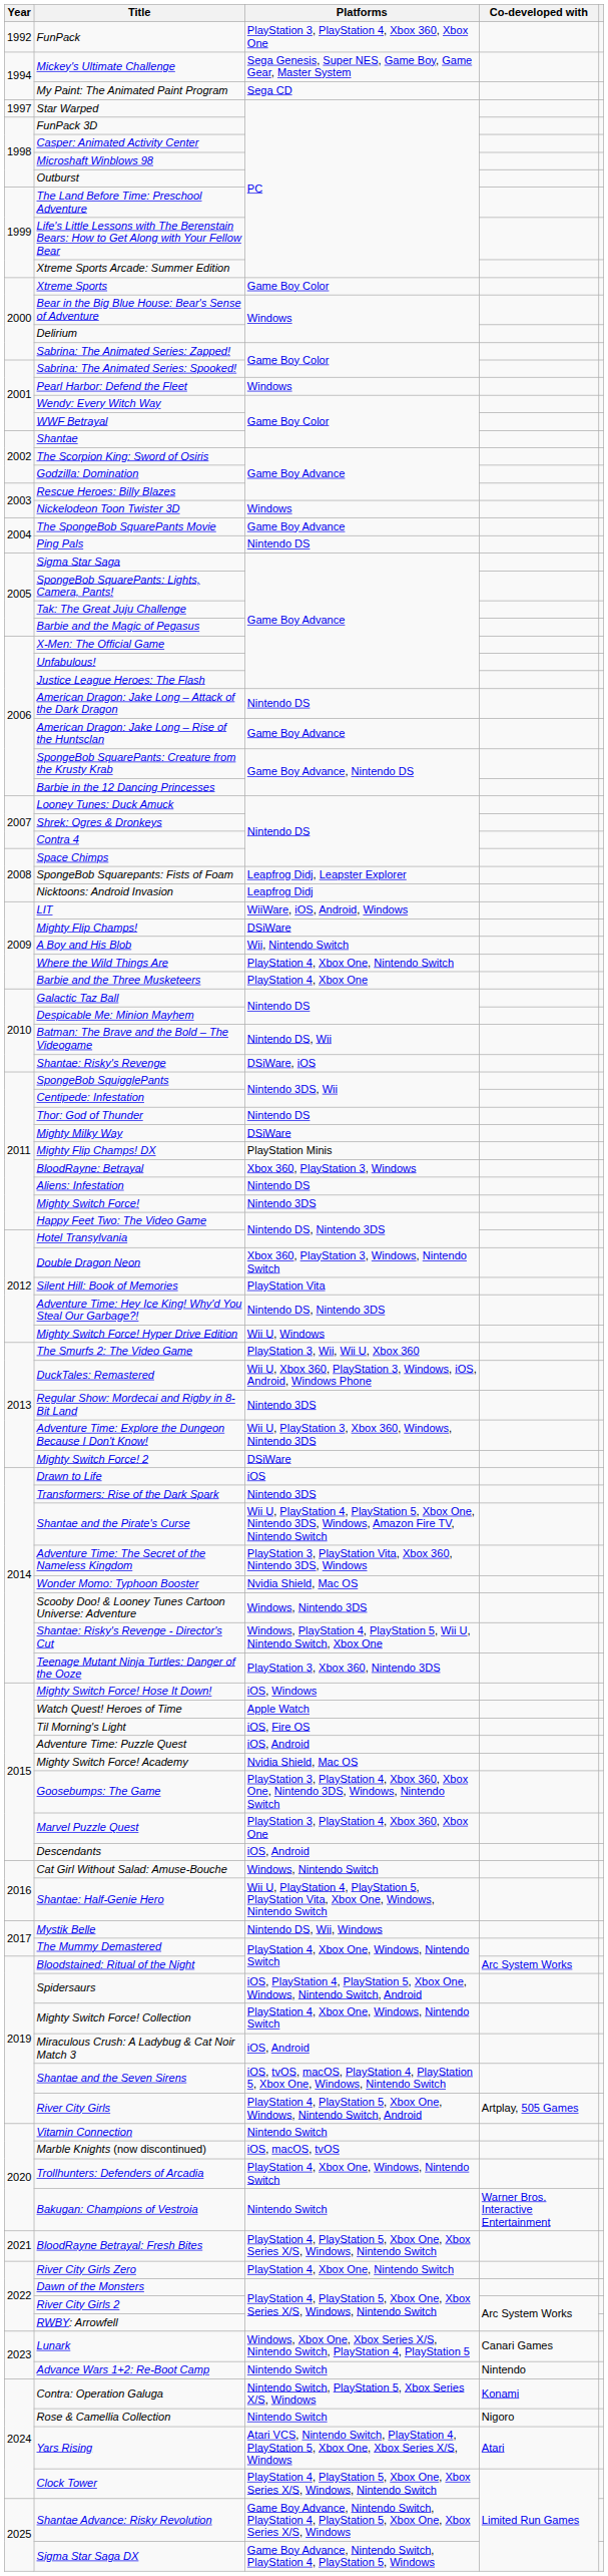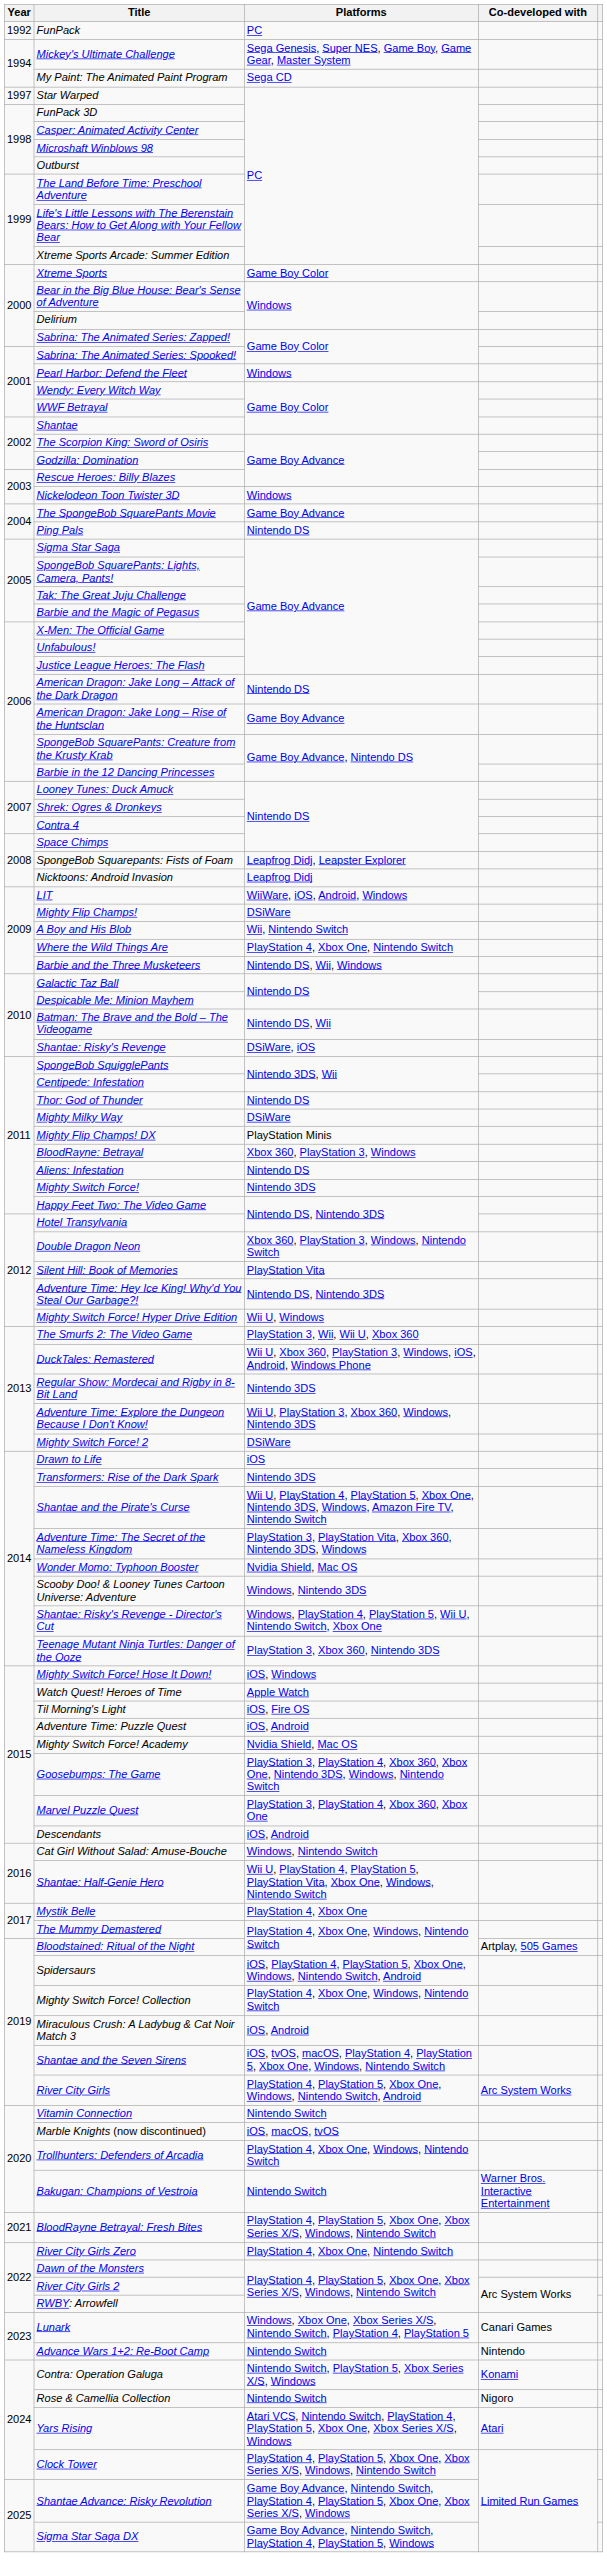FunPack | Platforms: PlayStation 3, PlayStation 4, Xbox 360, Xbox One -> PC
Barbie and the Three Musketeers | Platforms: PlayStation 4, Xbox One -> Nintendo DS, Wii, Windows
Mystik Belle | Platforms: Nintendo DS, Wii, Windows -> PlayStation 4, Xbox One
Bloodstained: Ritual of the Night | Co-developed with: Arc System Works -> Artplay, 505 Games
River City Girls | Co-developed with: Artplay, 505 Games -> Arc System Works
